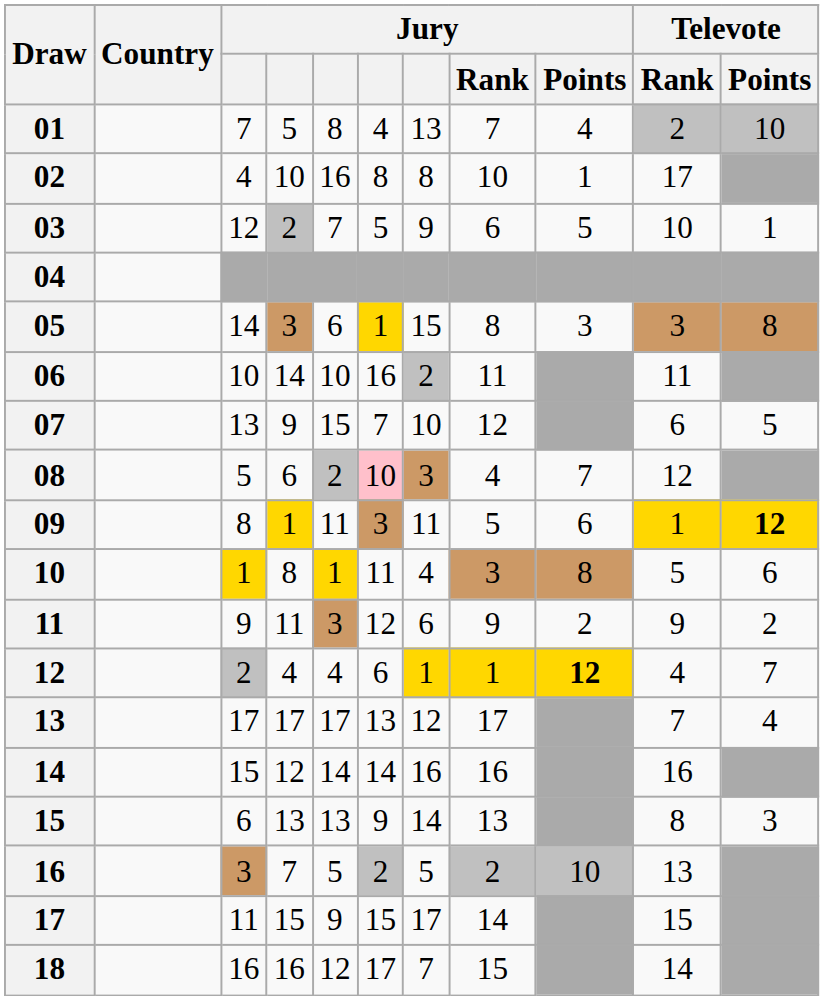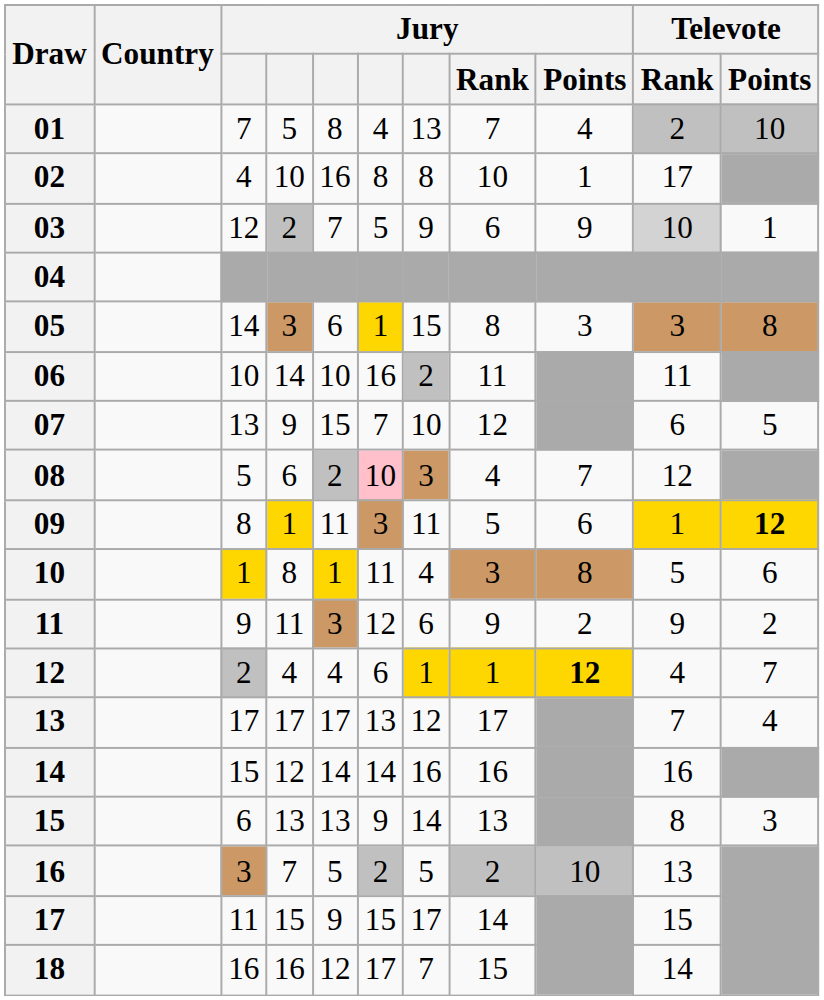03 | Jury / Points: 5 -> 9
03 | Televote / Rank: no background -> lightgrey background
